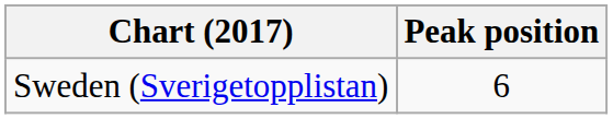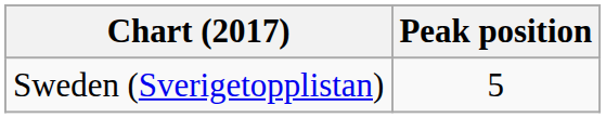Sweden (Sverigetopplistan) | Peak position: 6 -> 5
